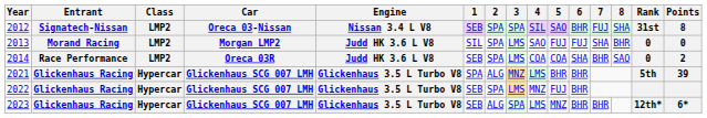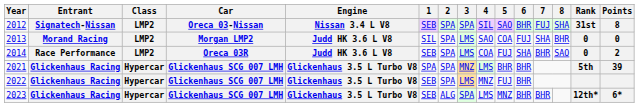2013 | 5: FUJ -> COA
2014 | 5: COA -> FUJ
2021 | 2: ALG -> SPA
